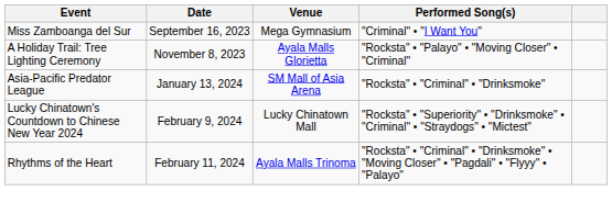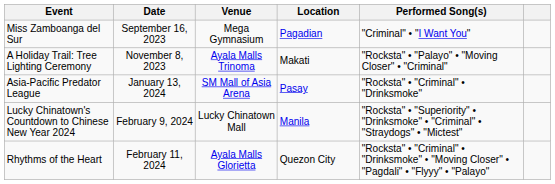+ column: Location | Pagadian | Makati | Pasay | Manila | Quezon City
A Holiday Trail: Tree Lighting Ceremony | Venue: Ayala Malls Glorietta -> Ayala Malls Trinoma
Rhythms of the Heart | Venue: Ayala Malls Trinoma -> Ayala Malls Glorietta
